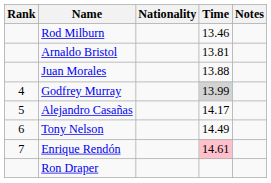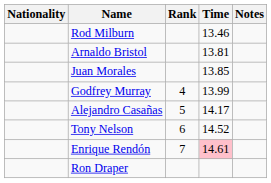columns swapped: Rank <-> Nationality
Juan Morales | Time: 13.88 -> 13.85
Godfrey Murray | Time: lightgrey background -> no background
Tony Nelson | Time: 14.49 -> 14.52
